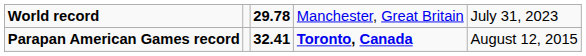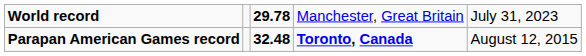Parapan American Games record | column 3: 32.41 -> 32.48
